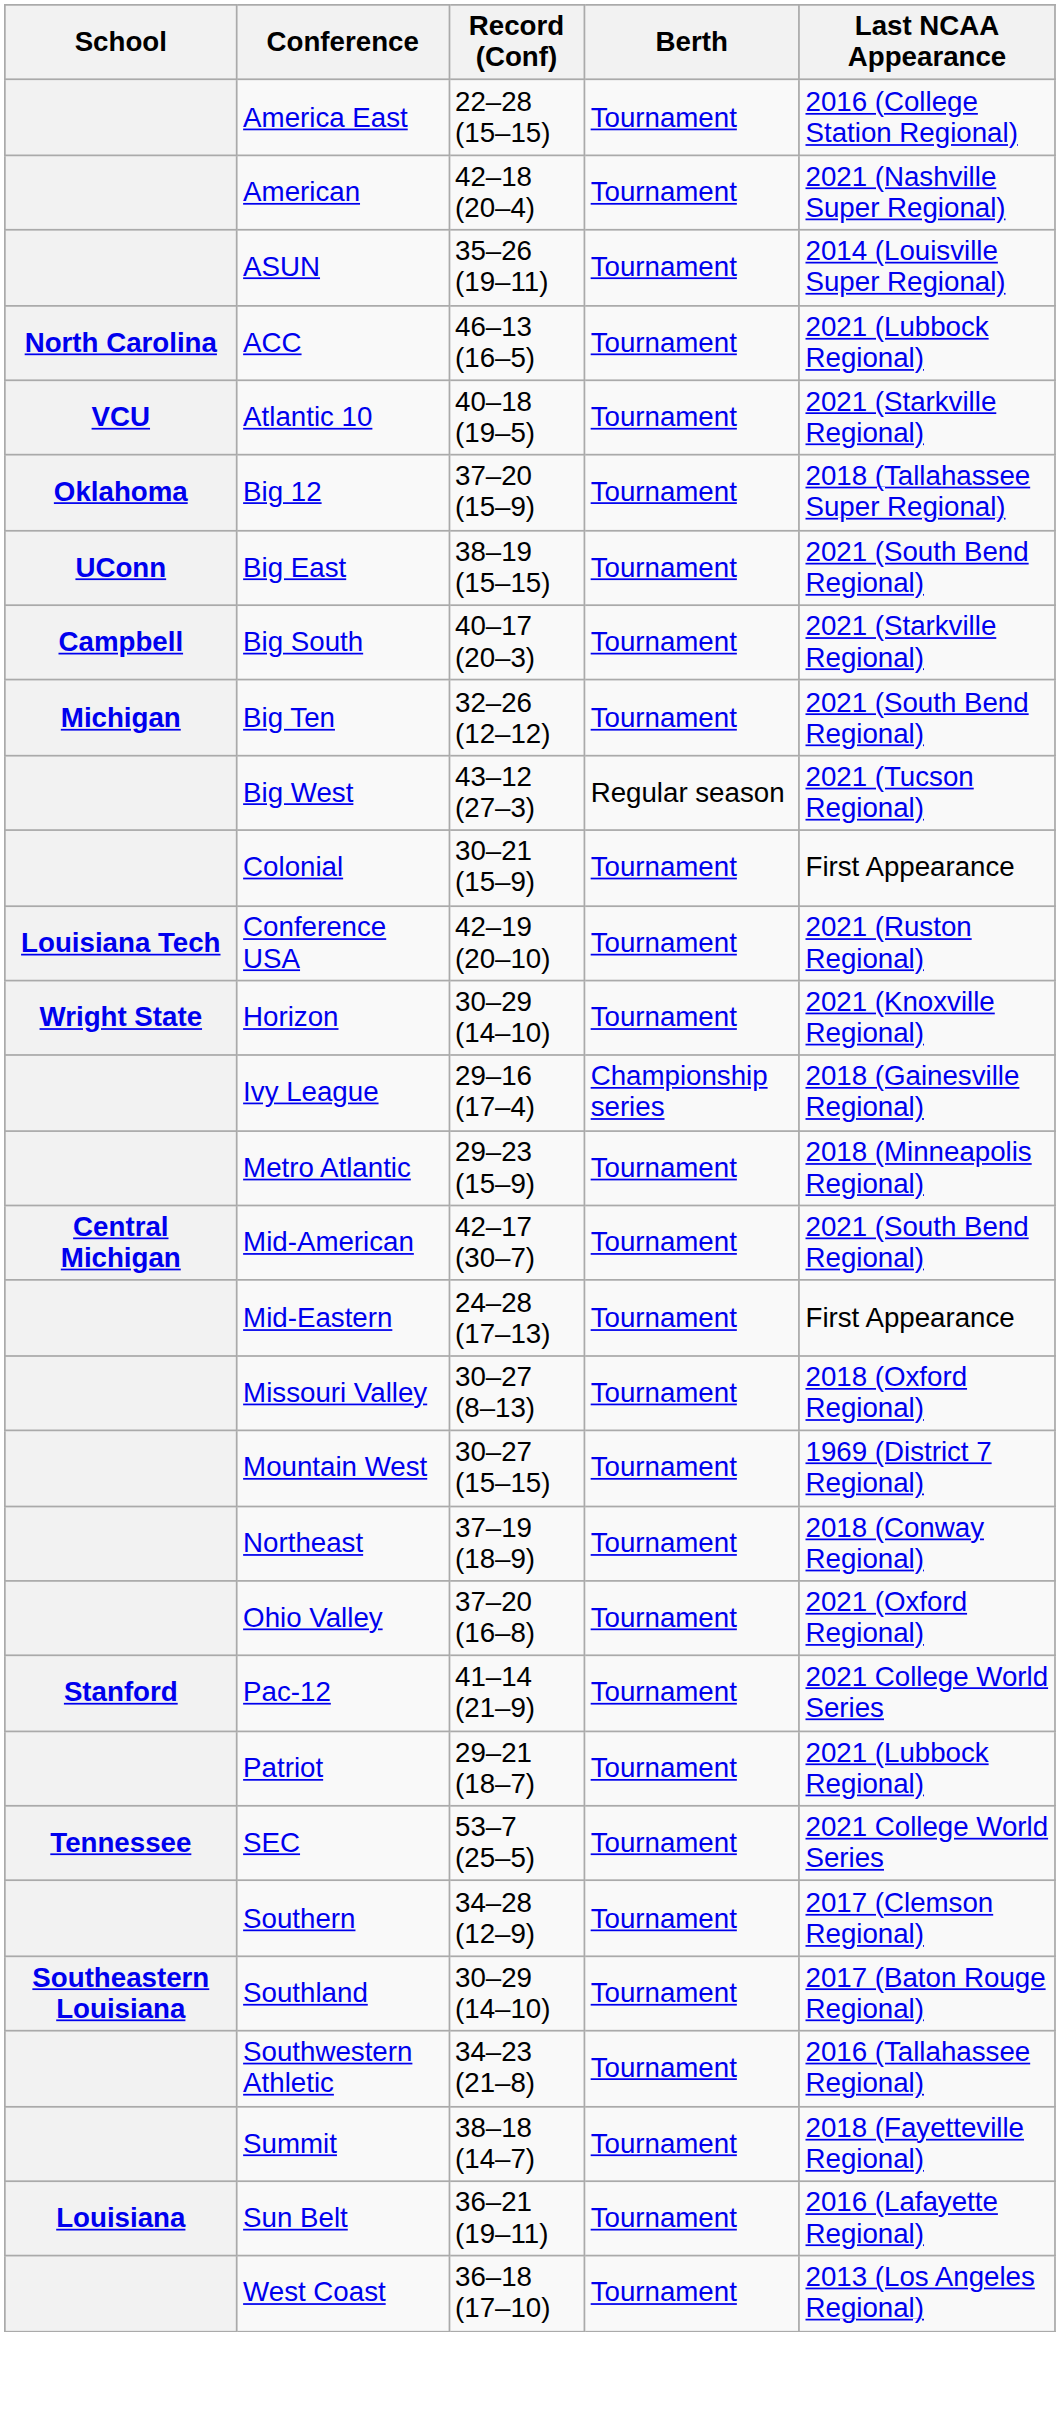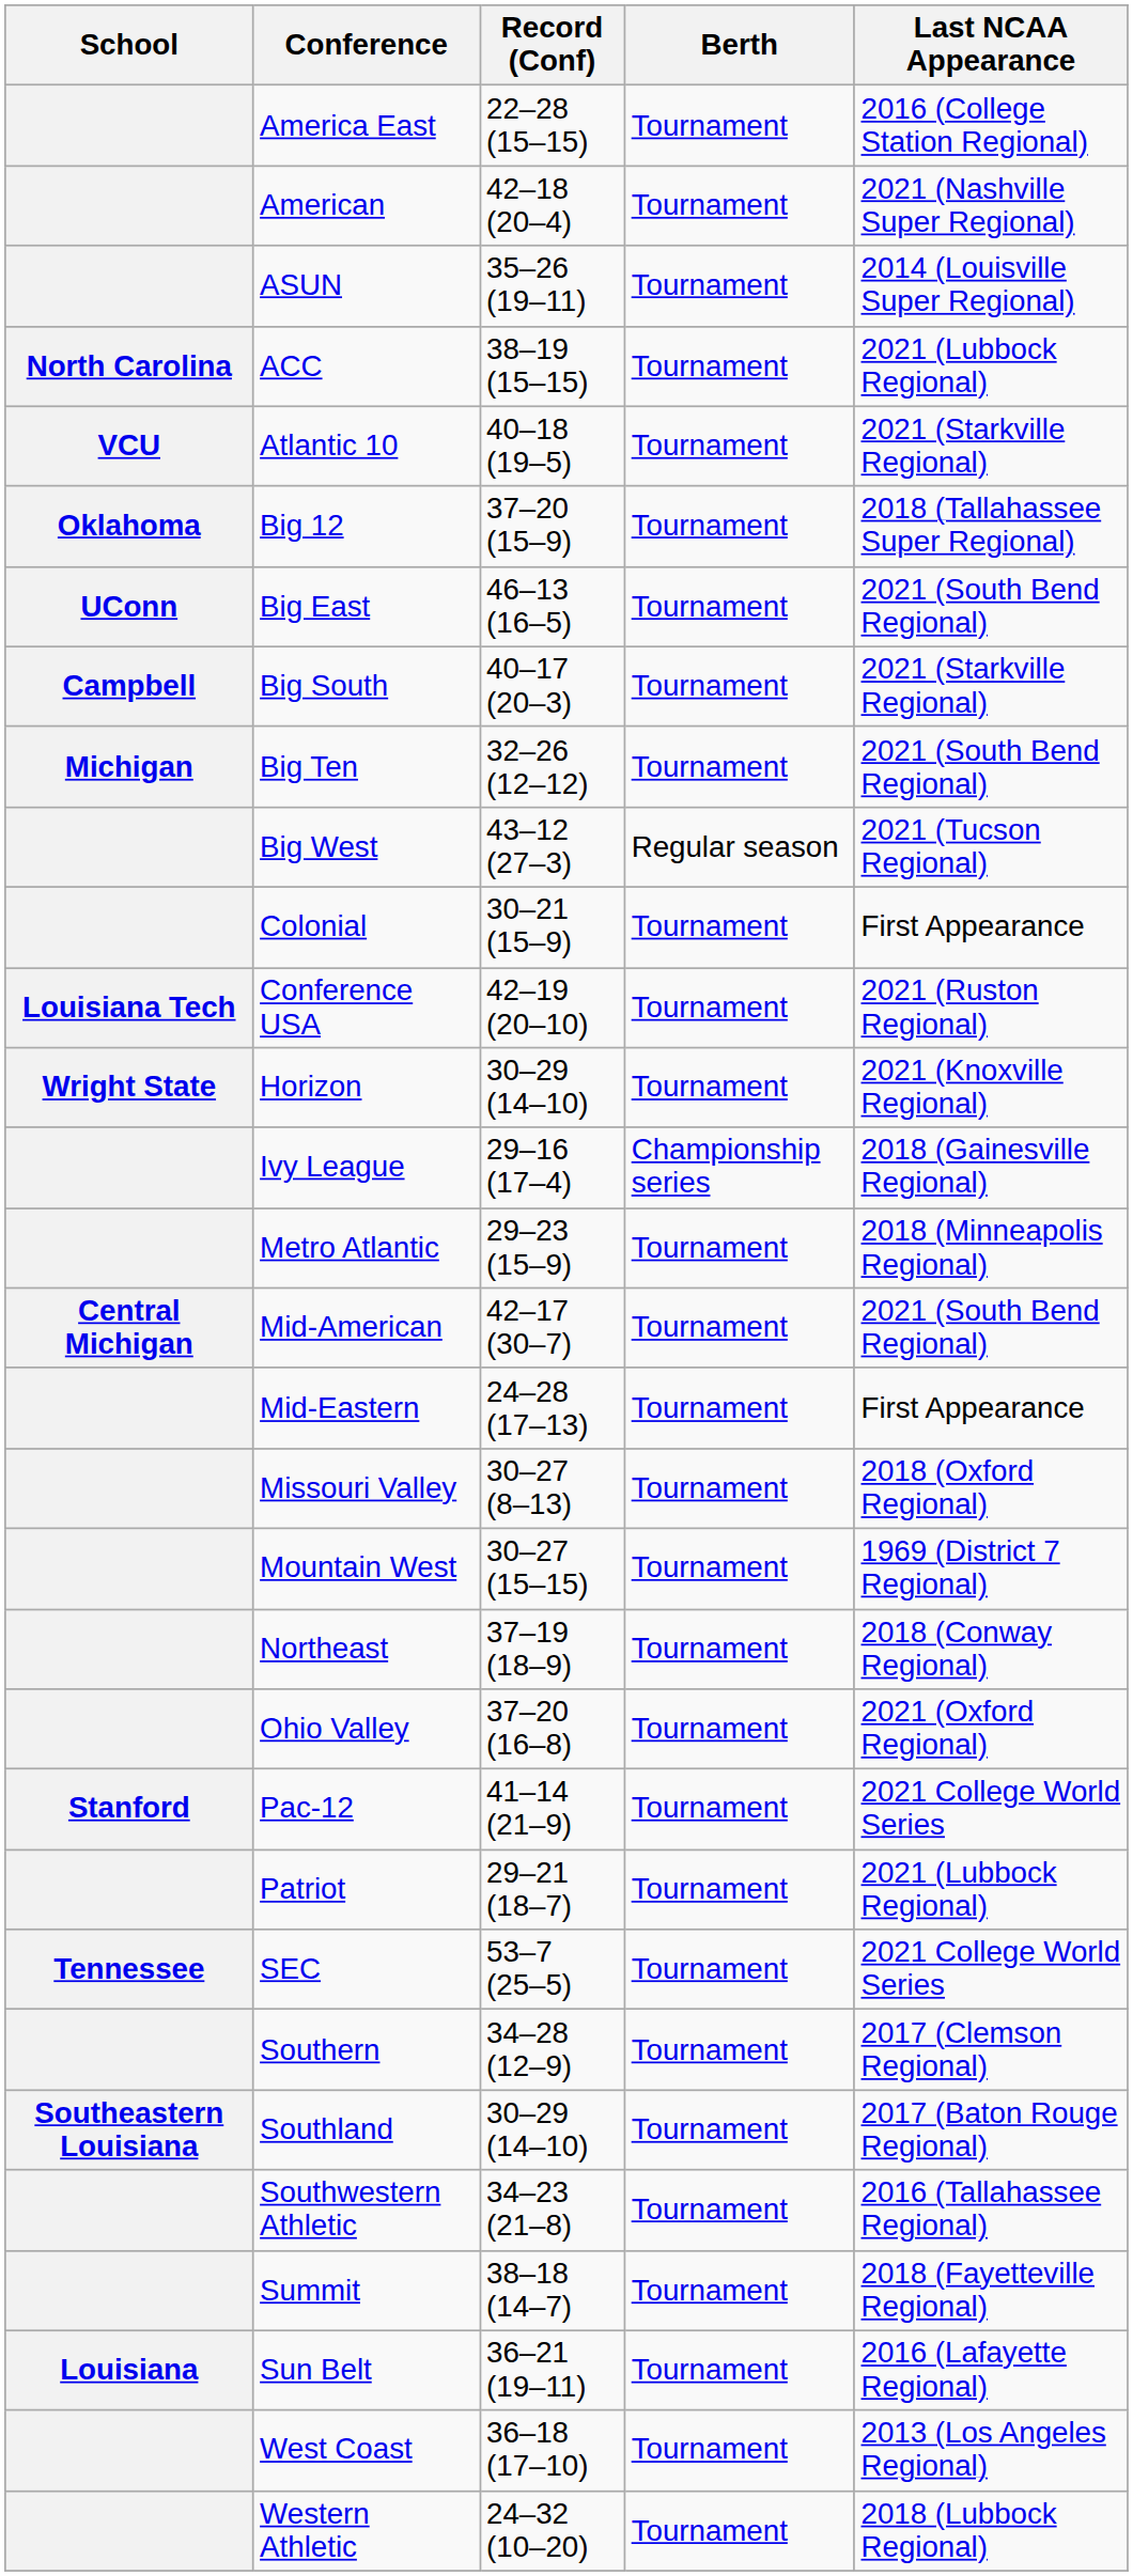ACC | Record (Conf): 46–13 (16–5) -> 38–19 (15–15)
Big East | Record (Conf): 38–19 (15–15) -> 46–13 (16–5)
+ row: Western Athletic | 24–32 (10–20) | Tournament | 2018 (Lubbock Regional)
